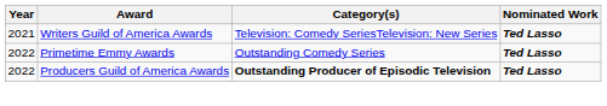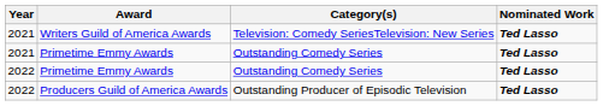+ row: 2021 | Primetime Emmy Awards | Outstanding Comedy Series | Ted Lasso
Producers Guild of America Awards | Category(s): bold -> normal
